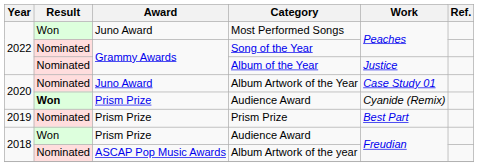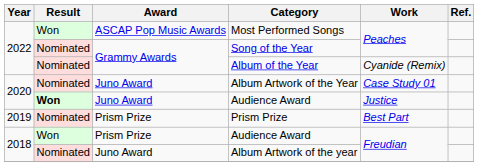Most Performed Songs | Award: Juno Award -> ASCAP Pop Music Awards
Album of the Year | Work: Justice -> Cyanide (Remix)
2020 / Audience Award | Award: Prism Prize -> Juno Award
2020 / Audience Award | Work: Cyanide (Remix) -> Justice
Album Artwork of the year | Award: ASCAP Pop Music Awards -> Juno Award
